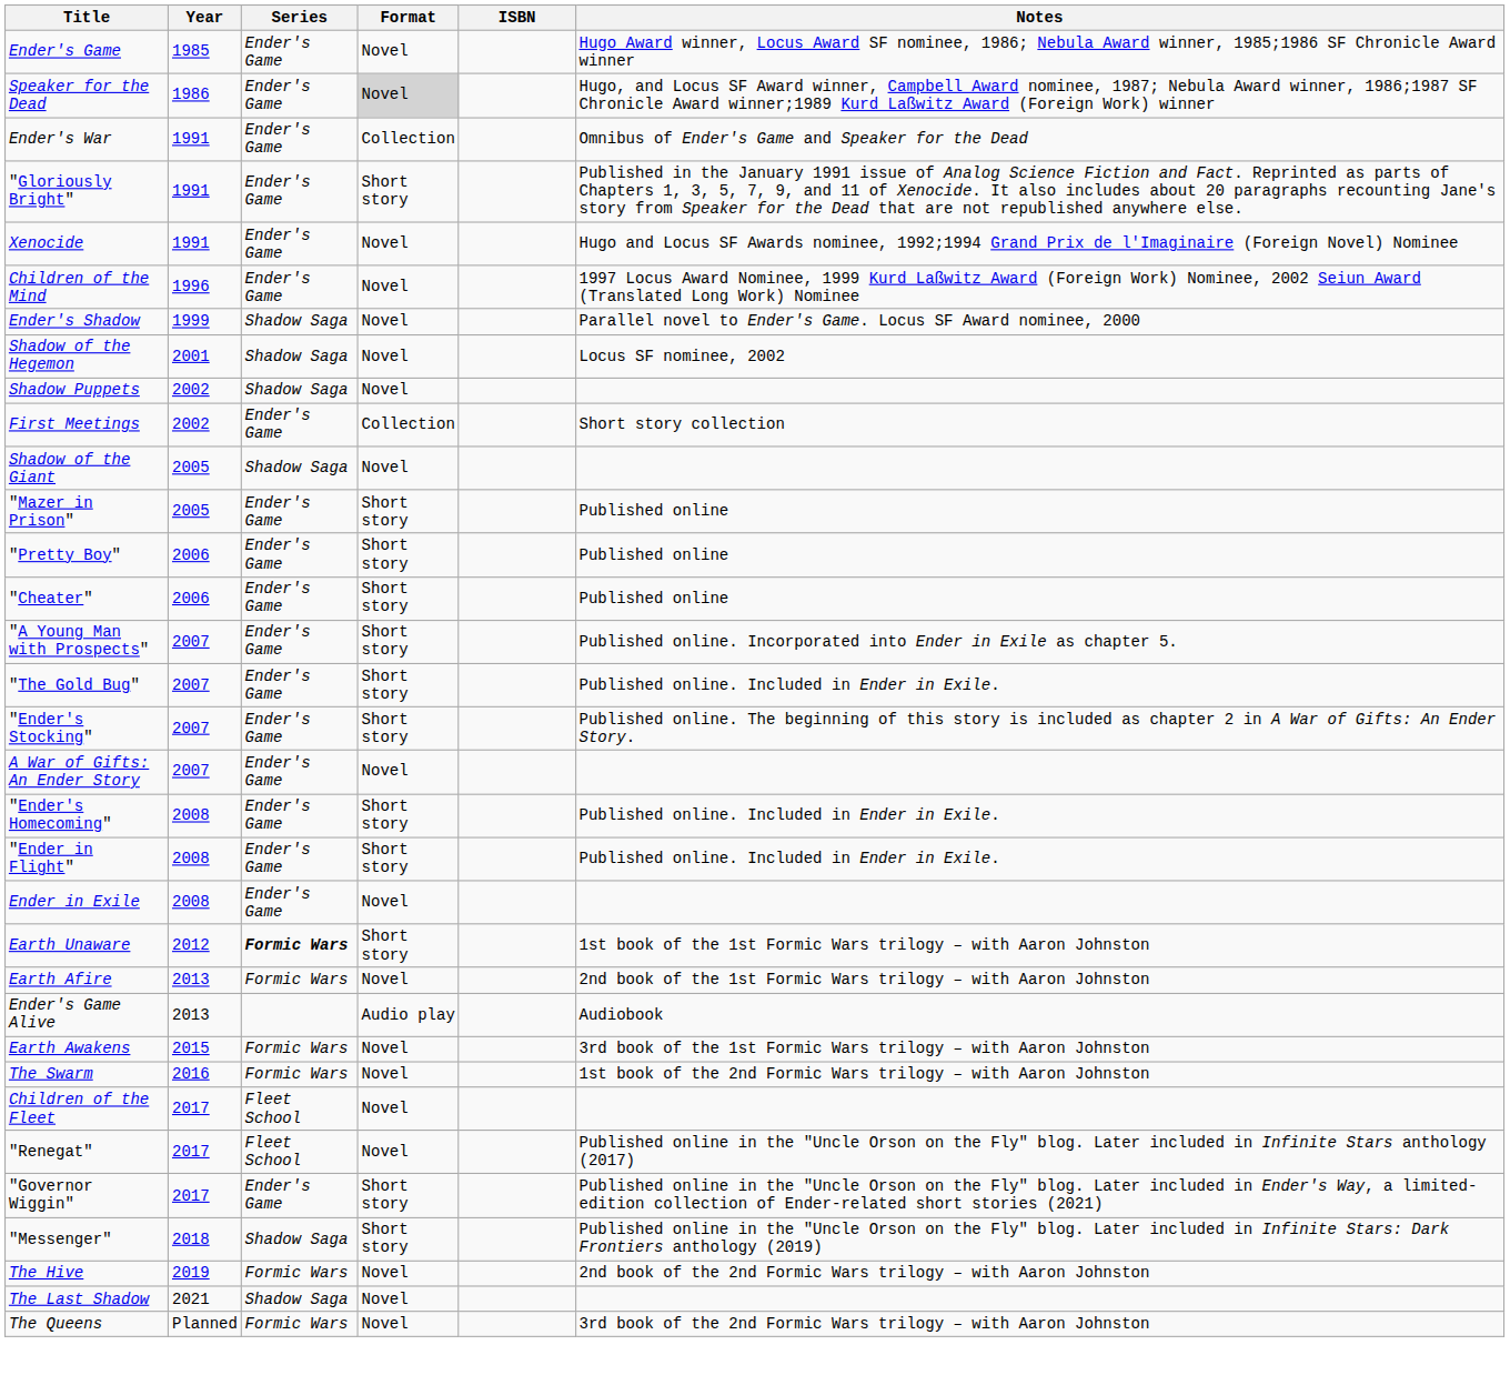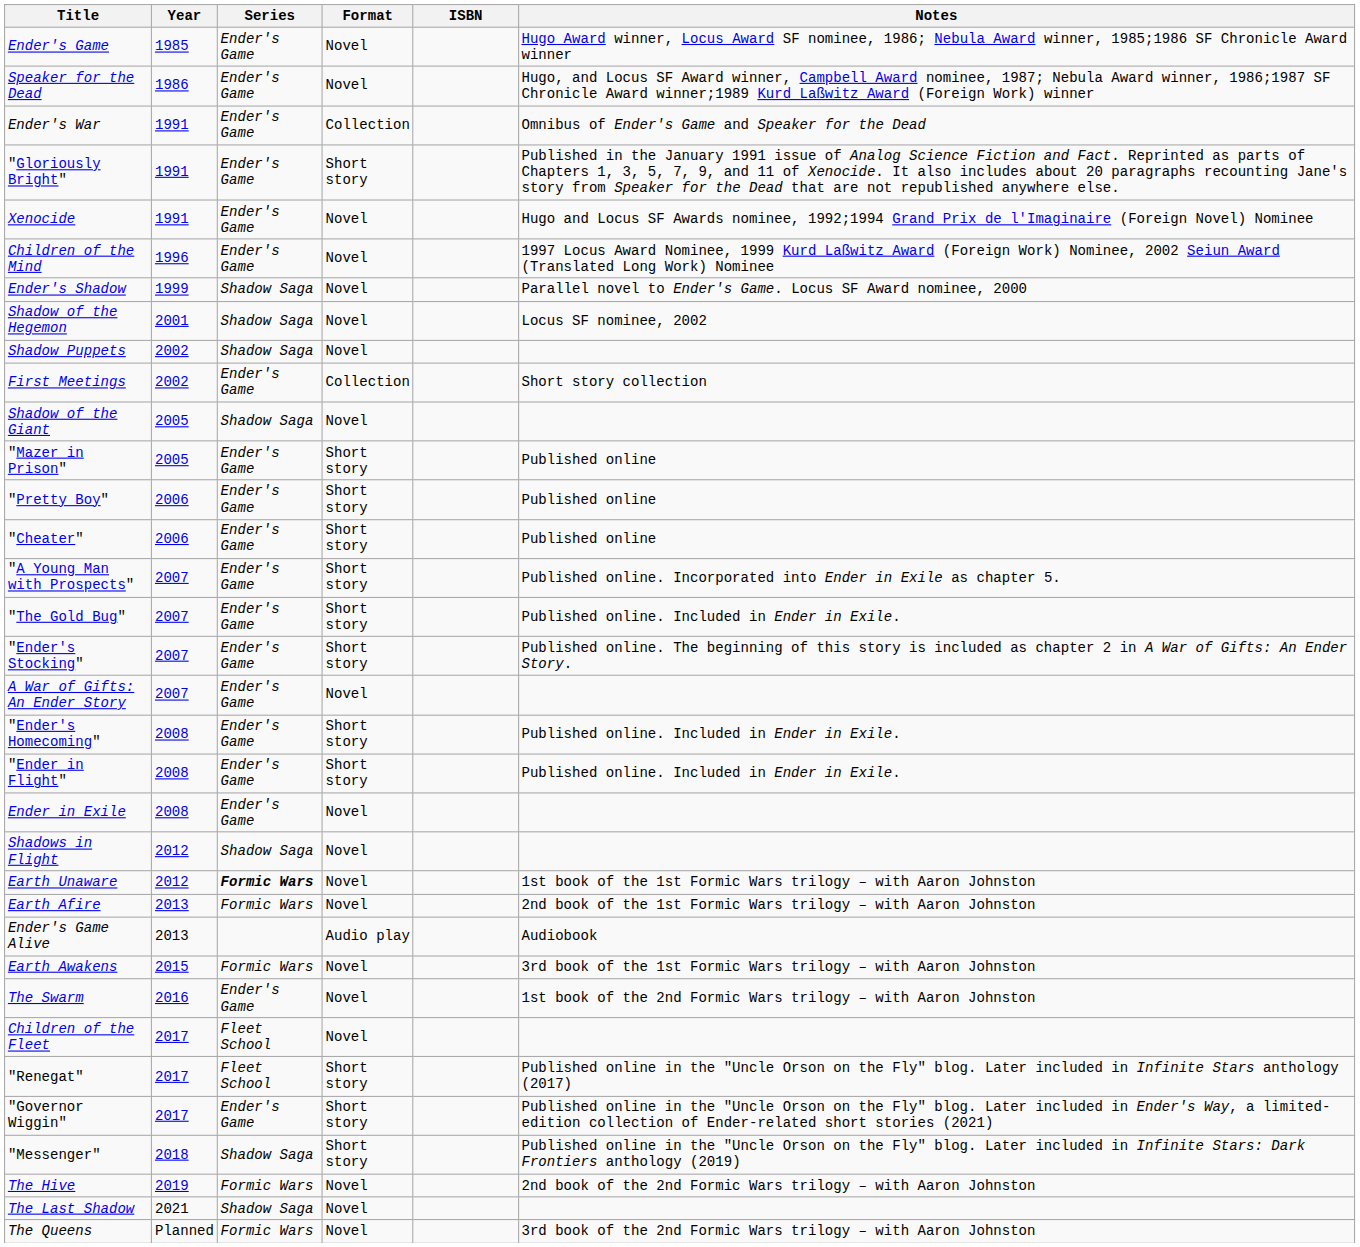Speaker for the Dead | Format: lightgrey background -> no background
+ row: Shadows in Flight | 2012 | Shadow Saga | Novel
Earth Unaware | Format: Short story -> Novel
The Swarm | Series: Formic Wars -> Ender's Game
"Renegat" | Format: Novel -> Short story
